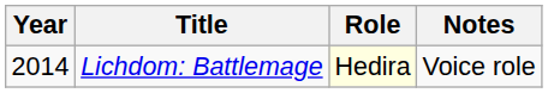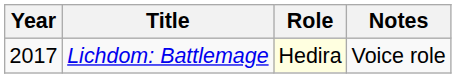Lichdom: Battlemage | Year: 2014 -> 2017
